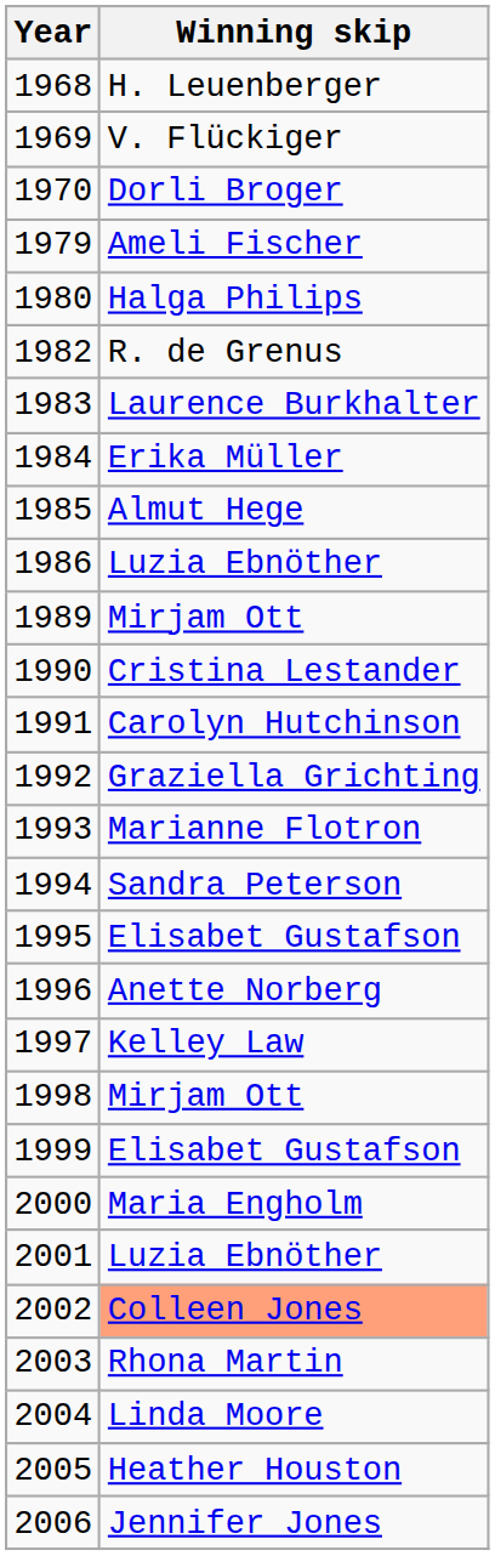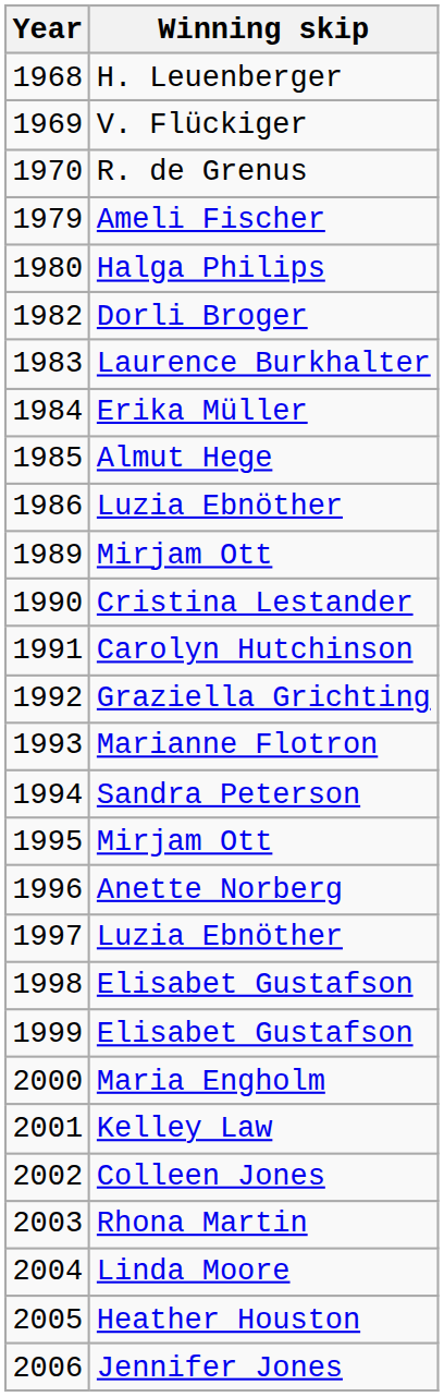1970 | Winning skip: Dorli Broger -> R. de Grenus
1982 | Winning skip: R. de Grenus -> Dorli Broger
1995 | Winning skip: Elisabet Gustafson -> Mirjam Ott
1997 | Winning skip: Kelley Law -> Luzia Ebnöther
1998 | Winning skip: Mirjam Ott -> Elisabet Gustafson
2001 | Winning skip: Luzia Ebnöther -> Kelley Law
2002 | Winning skip: lightsalmon background -> no background
